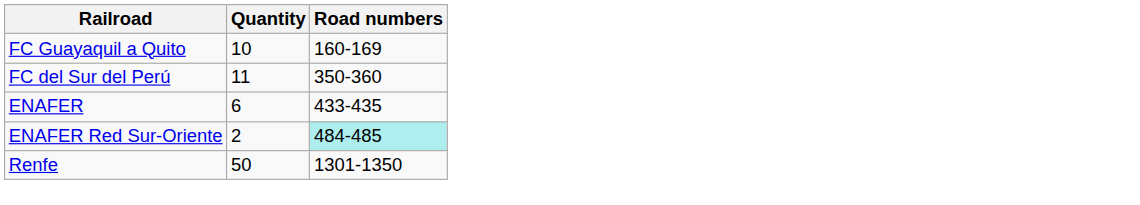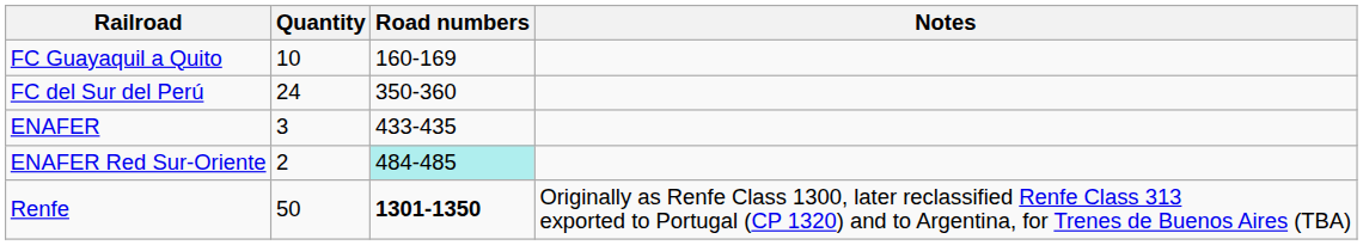+ column: Notes | Originally as Renfe Class 1300, later reclassified Renfe Class 313 exported to Portugal (CP 1320) and to Argentina, for Trenes de Buenos Aires (TBA)
FC del Sur del Perú | Quantity: 11 -> 24
ENAFER | Quantity: 6 -> 3
Renfe | Road numbers: normal -> bold
